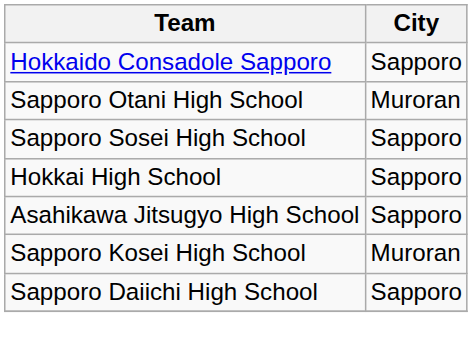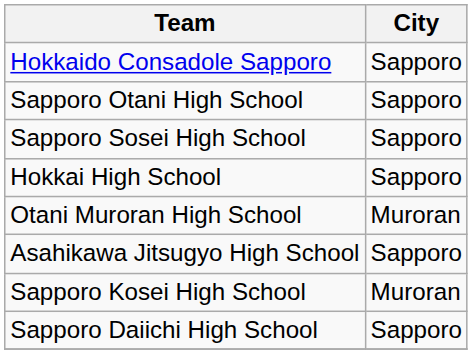Sapporo Otani High School | City: Muroran -> Sapporo
+ row: Otani Muroran High School | Muroran
